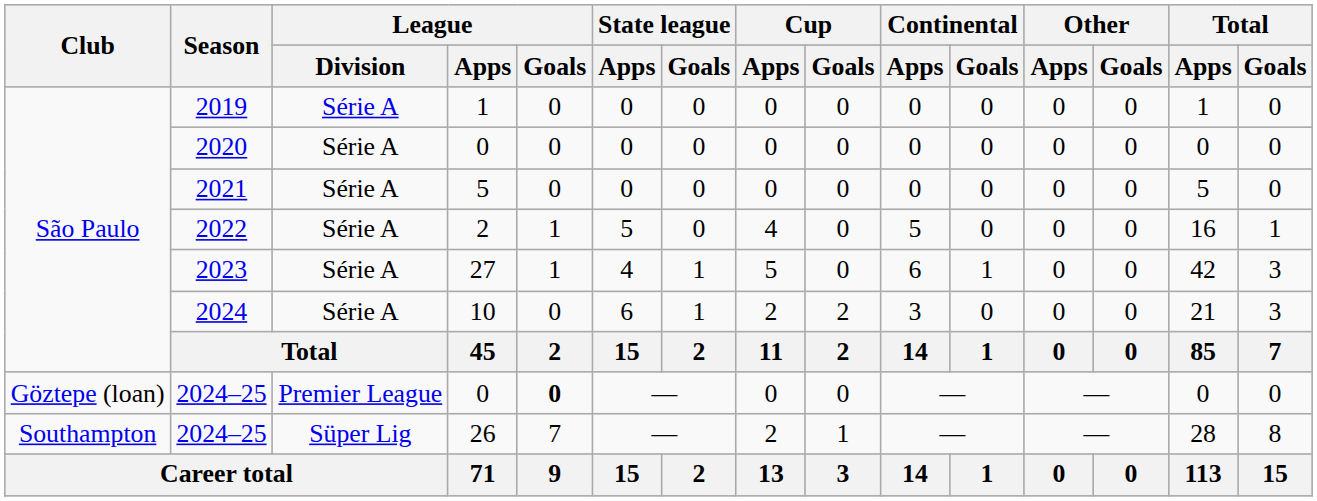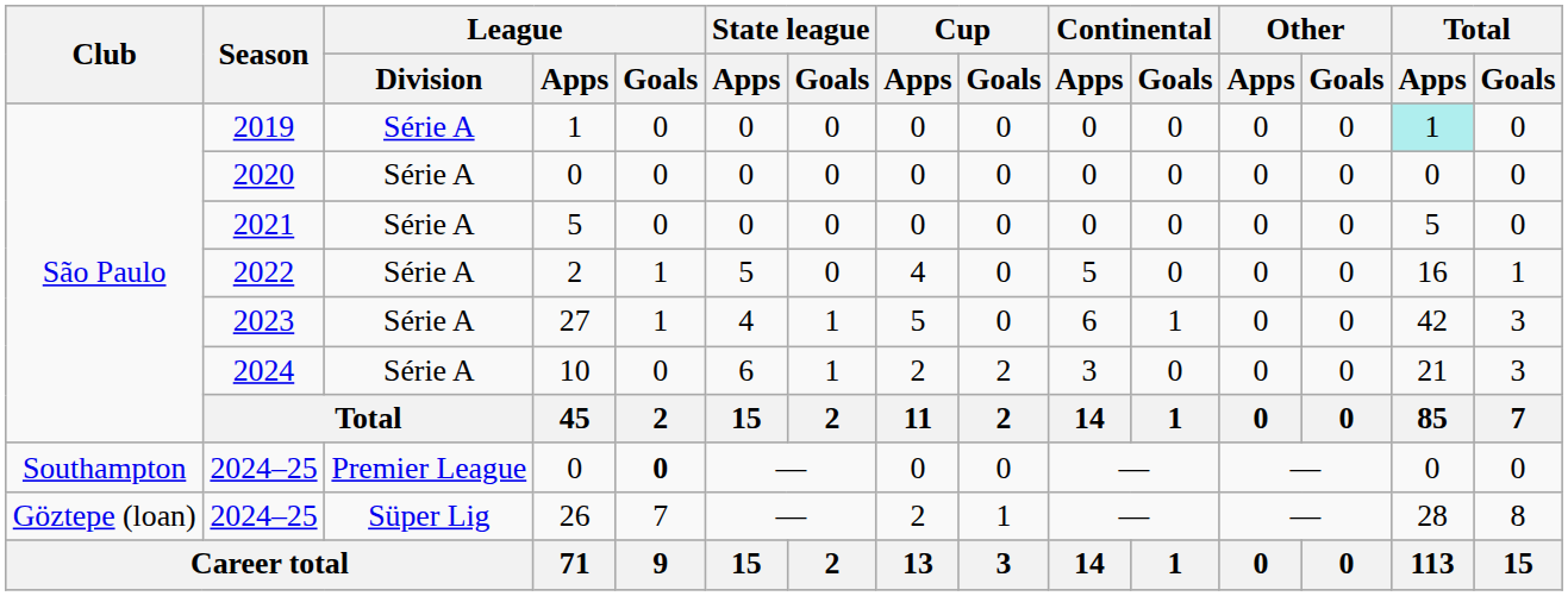2019 | Total / Apps: no background -> paleturquoise background
2024–25 / 0 | Club: Göztepe (loan) -> Southampton
2024–25 / 26 | Club: Southampton -> Göztepe (loan)
